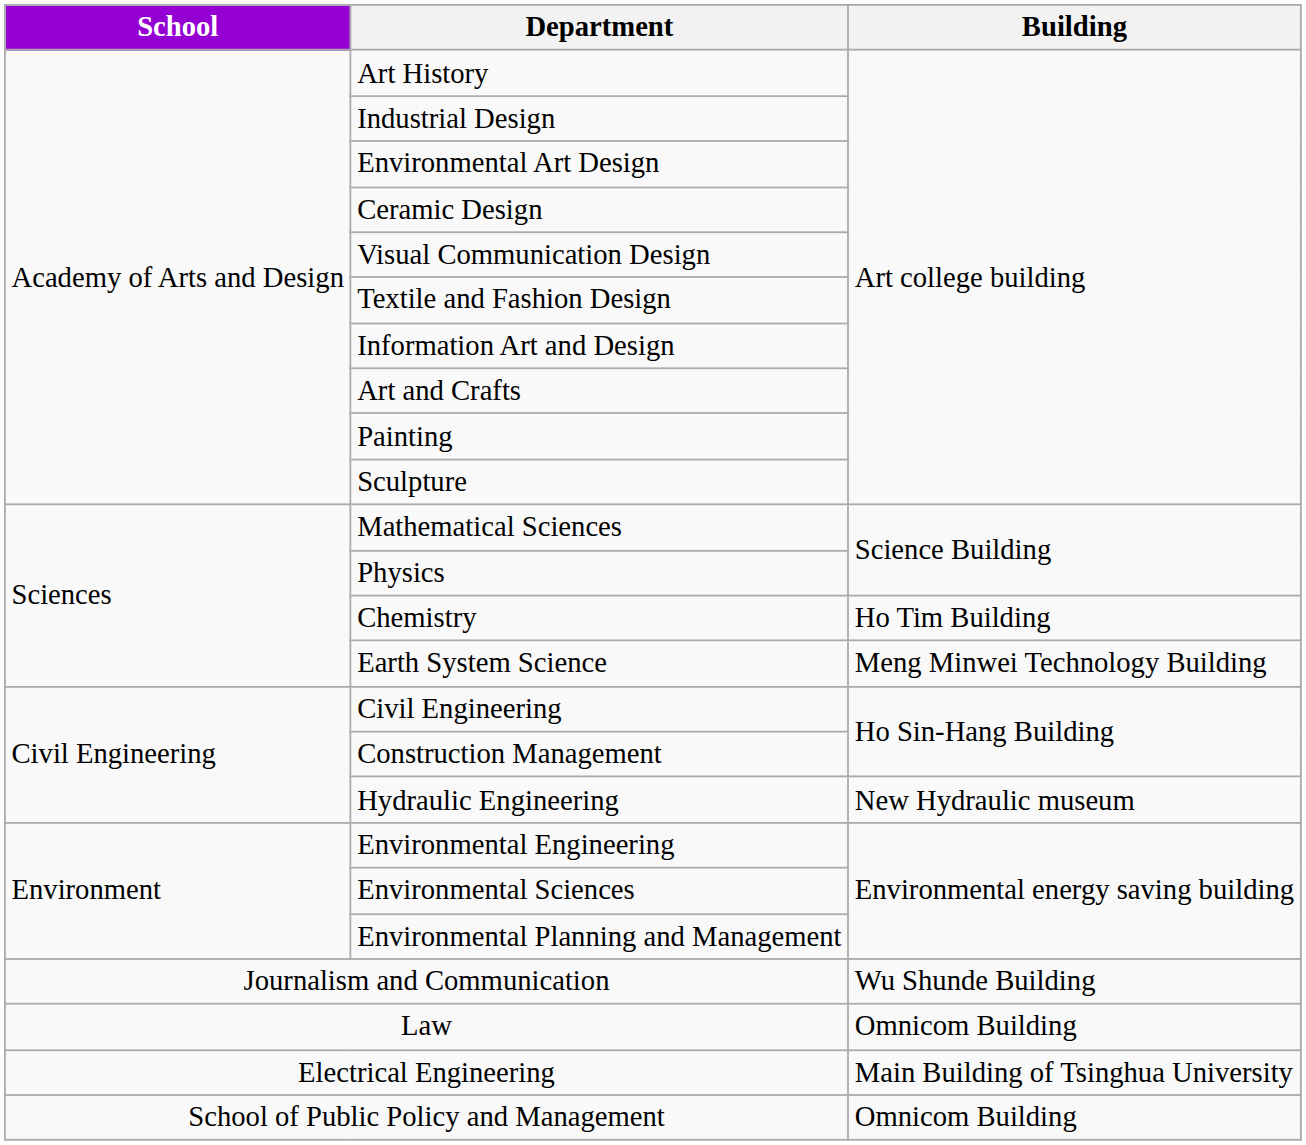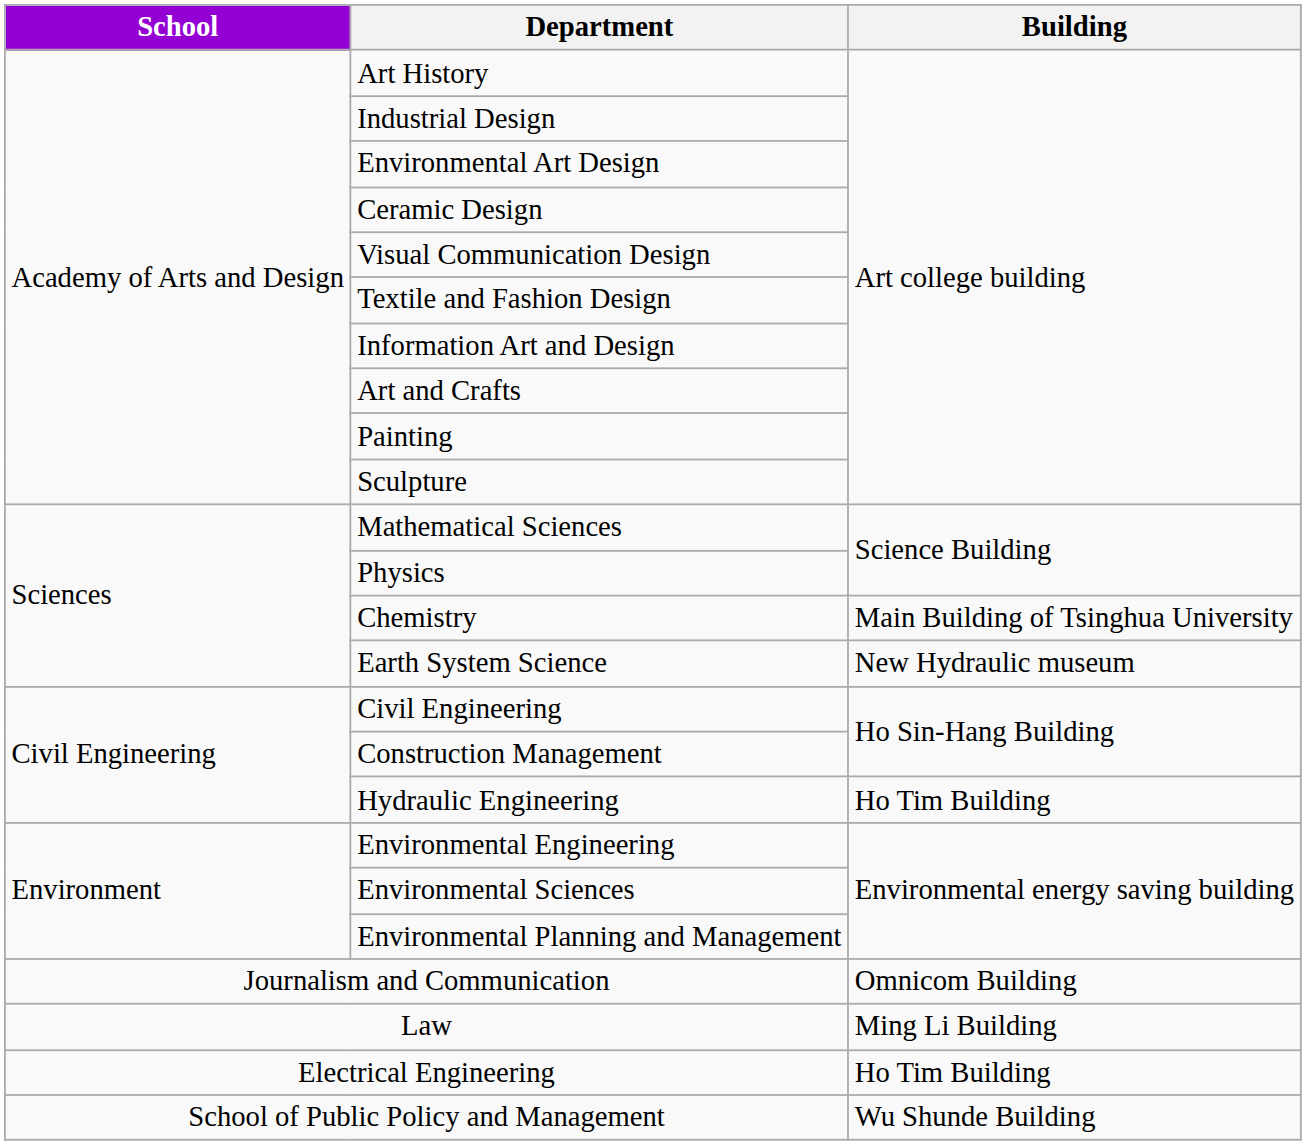Chemistry | Building: Ho Tim Building -> Main Building of Tsinghua University
Earth System Science | Building: Meng Minwei Technology Building -> New Hydraulic museum
Hydraulic Engineering | Building: New Hydraulic museum -> Ho Tim Building
Journalism and Communication | Building: Wu Shunde Building -> Omnicom Building
Law | Building: Omnicom Building -> Ming Li Building
Electrical Engineering | Building: Main Building of Tsinghua University -> Ho Tim Building
School of Public Policy and Management | Building: Omnicom Building -> Wu Shunde Building
